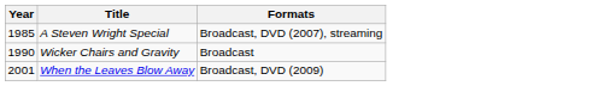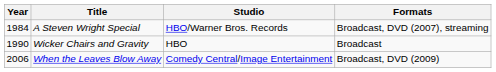+ column: Studio | HBO/Warner Bros. Records | HBO | Comedy Central/Image Entertainment
A Steven Wright Special | Year: 1985 -> 1984
When the Leaves Blow Away | Year: 2001 -> 2006
